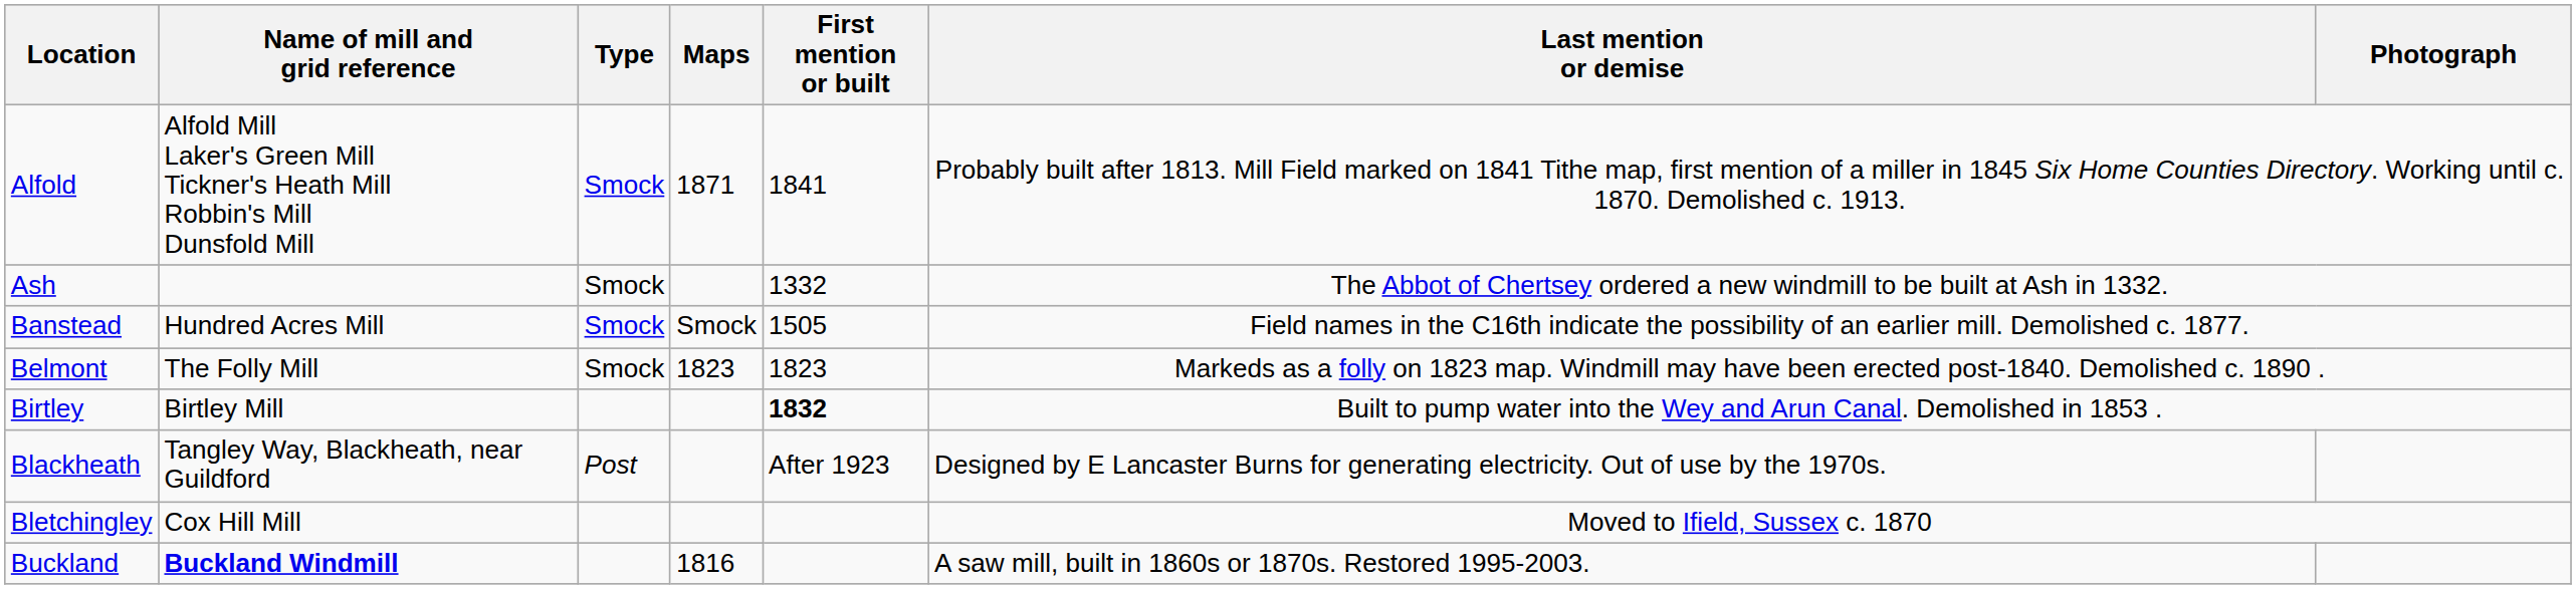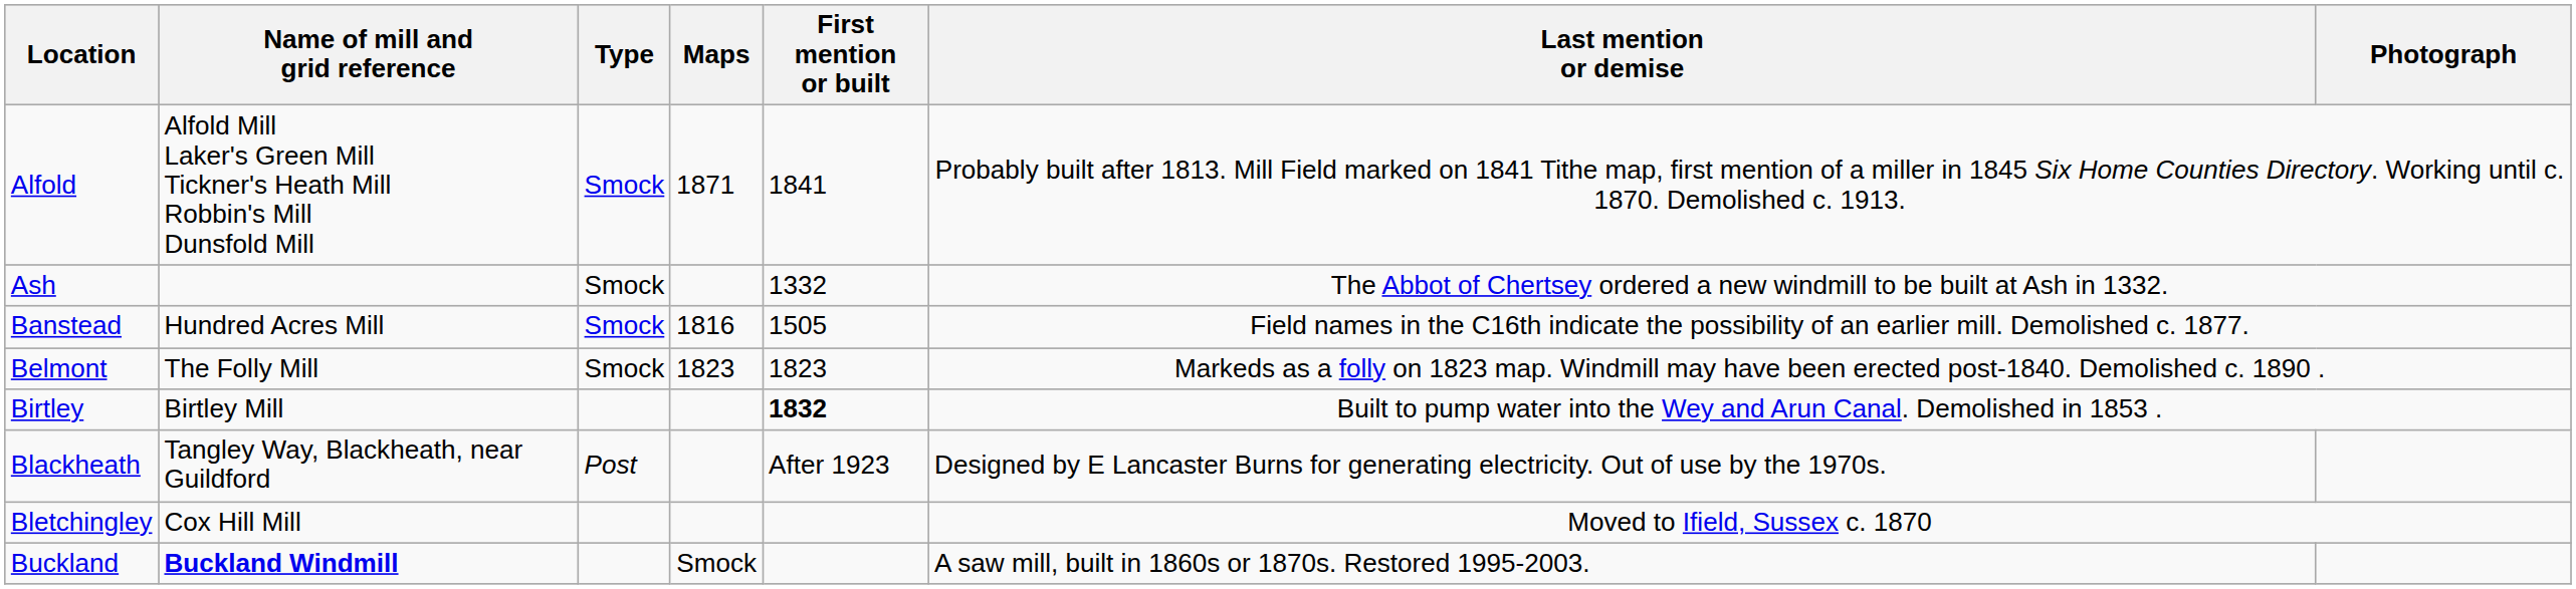Banstead | Maps: Smock -> 1816
Buckland | Maps: 1816 -> Smock
